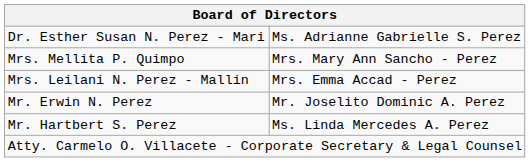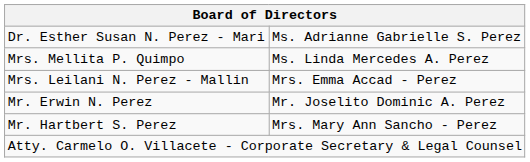Mrs. Mellita P. Quimpo | column 2: Mrs. Mary Ann Sancho - Perez -> Ms. Linda Mercedes A. Perez
Mr. Hartbert S. Perez | column 2: Ms. Linda Mercedes A. Perez -> Mrs. Mary Ann Sancho - Perez
